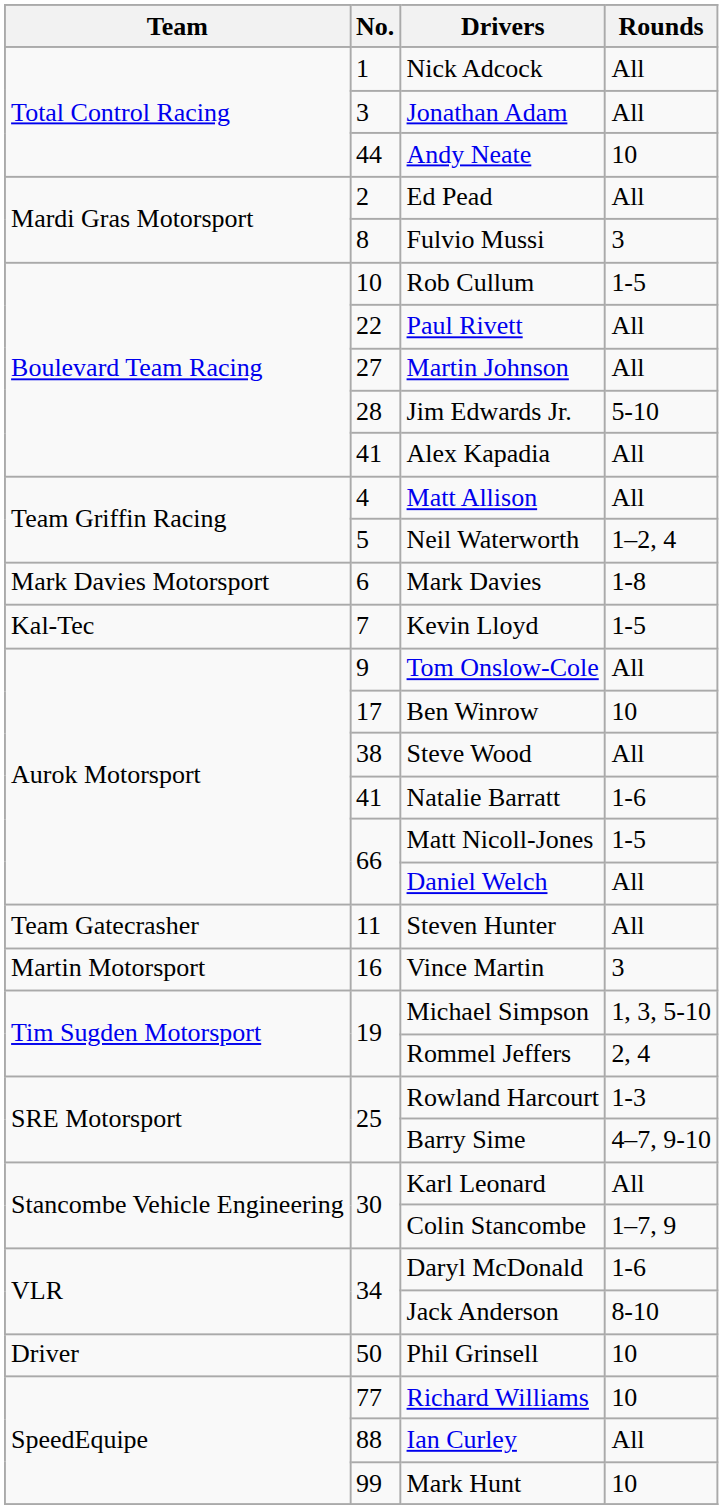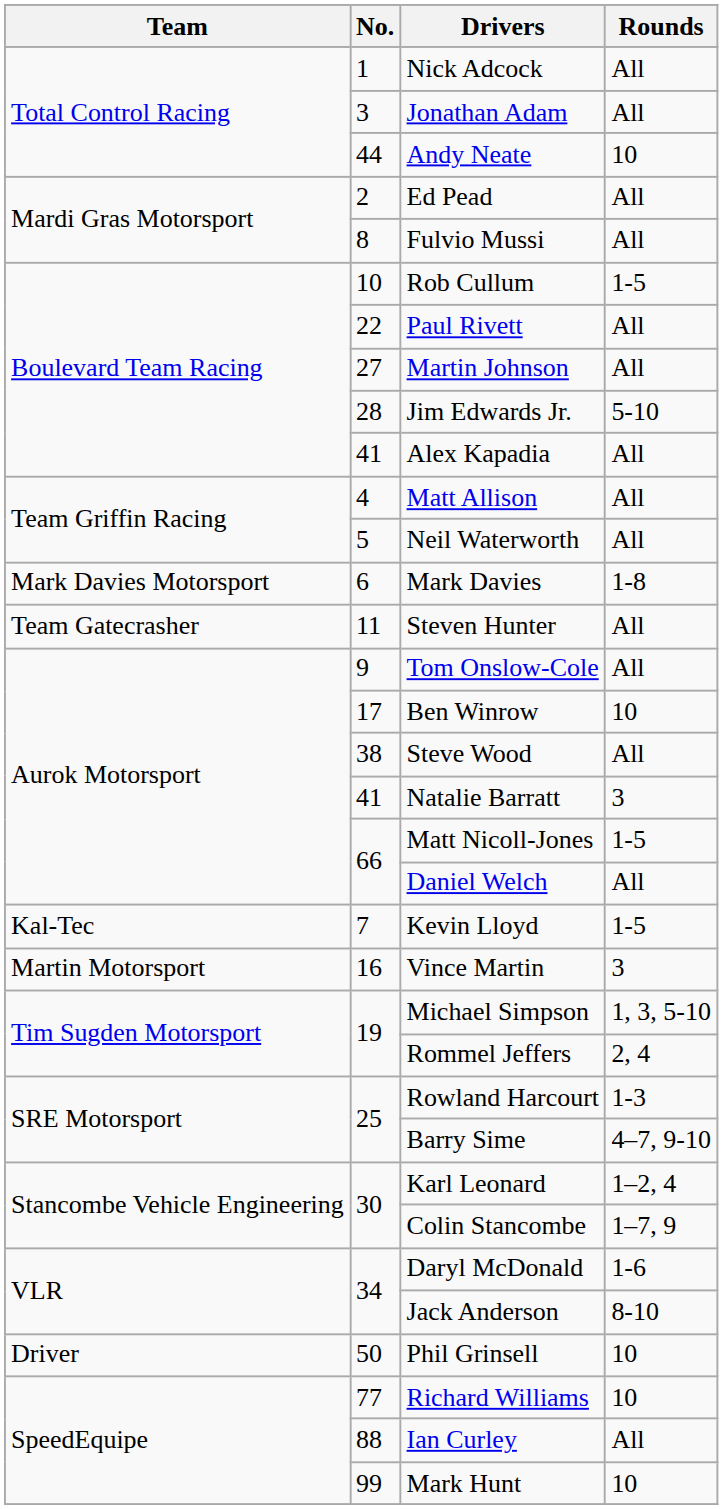Fulvio Mussi | Rounds: 3 -> All
Neil Waterworth | Rounds: 1–2, 4 -> All
rows swapped: Kevin Lloyd <-> Steven Hunter
Natalie Barratt | Rounds: 1-6 -> 3
Karl Leonard | Rounds: All -> 1–2, 4
